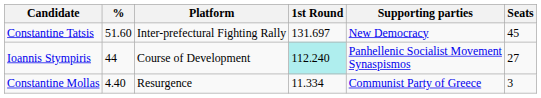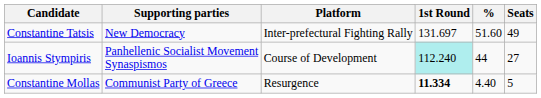columns swapped: Supporting parties <-> %
Constantine Tatsis | Seats: 45 -> 49
Constantine Mollas | 1st Round: normal -> bold
Constantine Mollas | Seats: 3 -> 5
